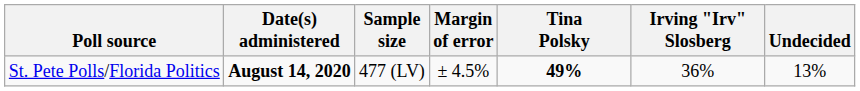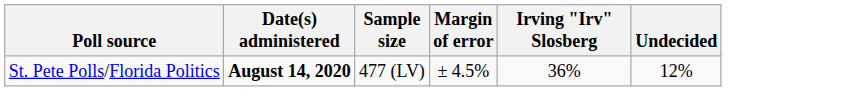- column: Tina Polsky | 49%
St. Pete Polls/Florida Politics | Undecided: 13% -> 12%
